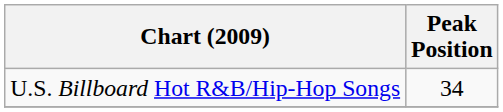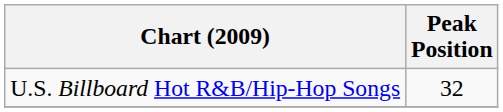U.S. Billboard Hot R&B/Hip-Hop Songs | Peak Position: 34 -> 32
